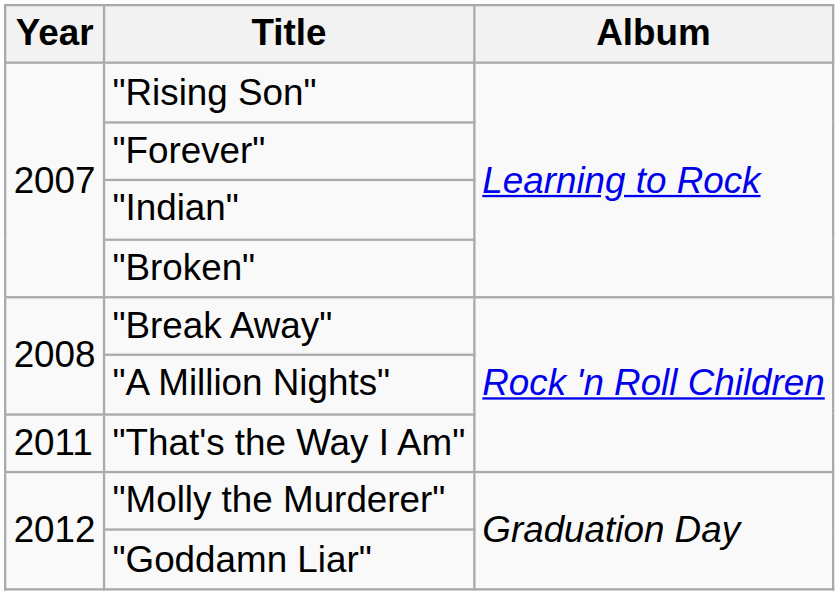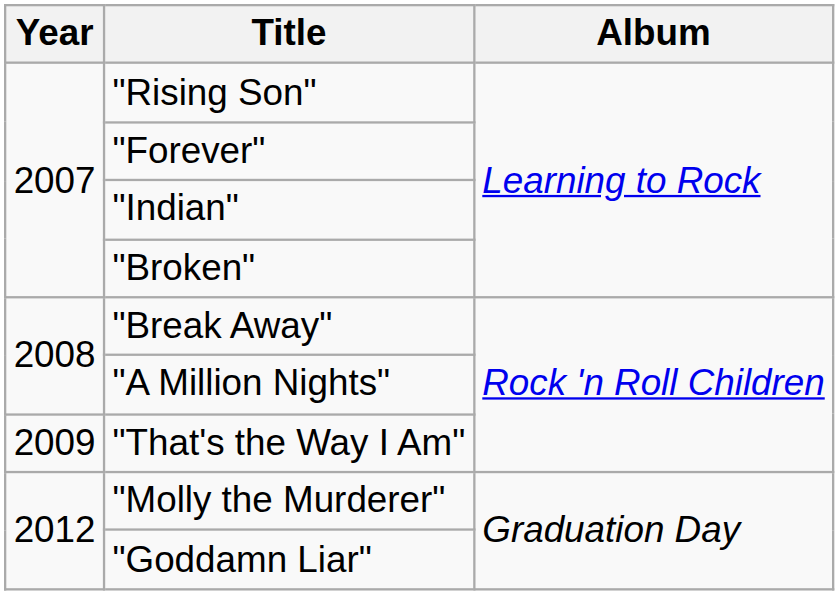"That's the Way I Am" | Year: 2011 -> 2009
